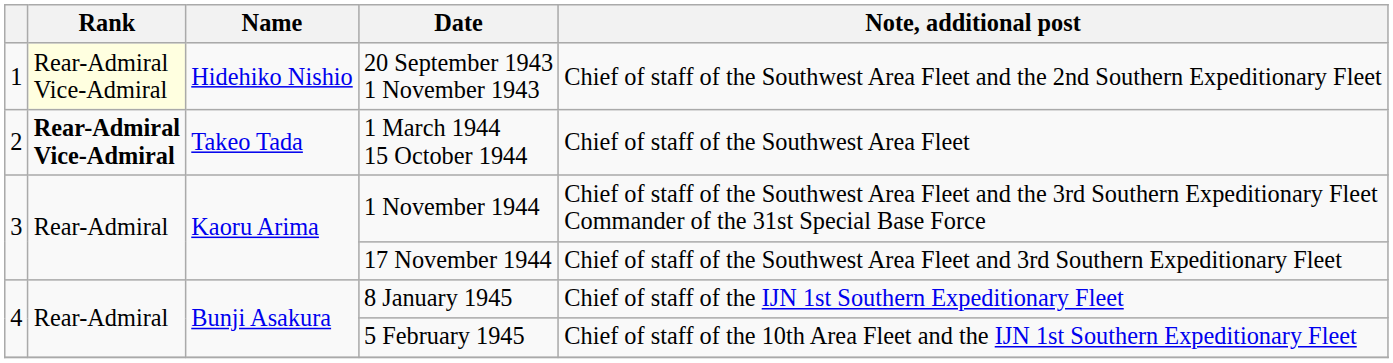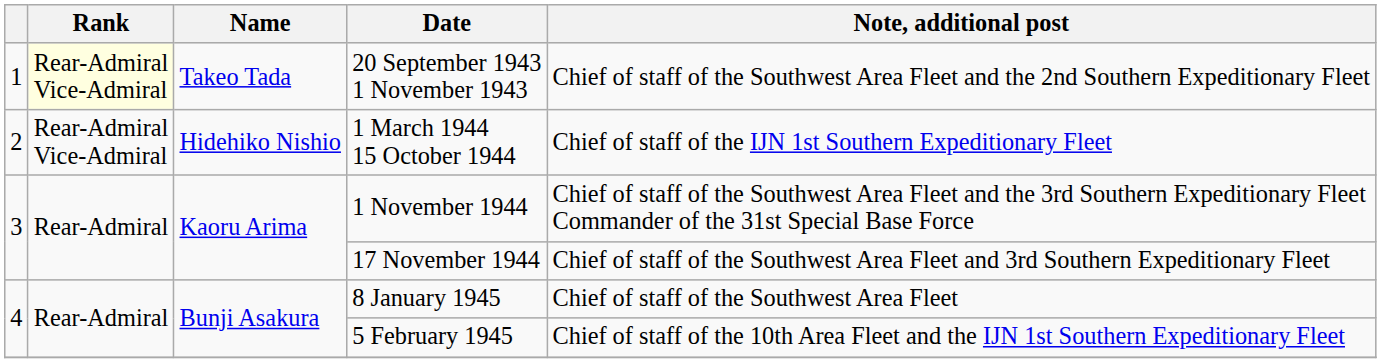20 September 1943 1 November 1943 | Name: Hidehiko Nishio -> Takeo Tada
1 March 1944 15 October 1944 | Rank: bold -> normal
1 March 1944 15 October 1944 | Name: Takeo Tada -> Hidehiko Nishio
1 March 1944 15 October 1944 | Note, additional post: Chief of staff of the Southwest Area Fleet -> Chief of staff of the IJN 1st Southern Expeditionary Fleet
8 January 1945 | Note, additional post: Chief of staff of the IJN 1st Southern Expeditionary Fleet -> Chief of staff of the Southwest Area Fleet
